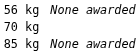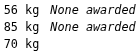rows swapped: 70 kg <-> 85 kg
